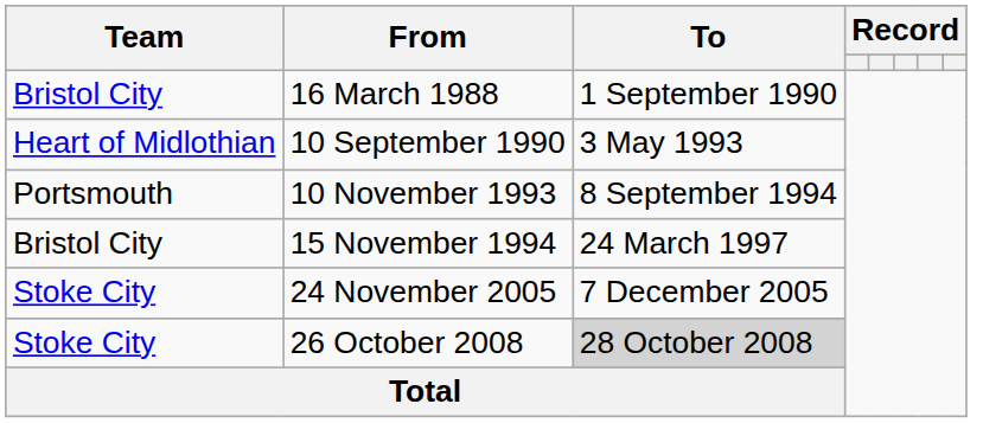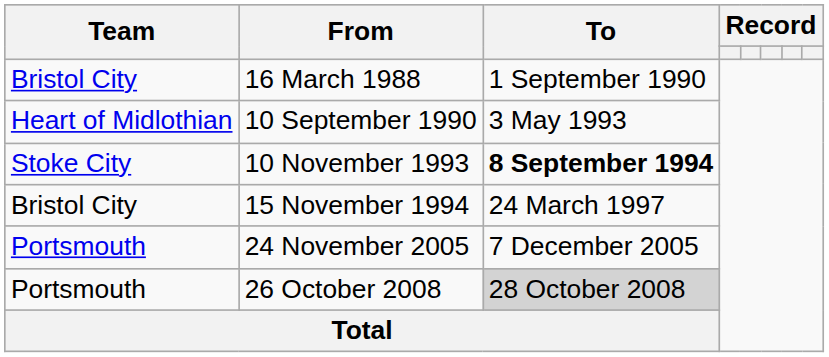10 November 1993 | Team: Portsmouth -> Stoke City
10 November 1993 | To: normal -> bold
24 November 2005 | Team: Stoke City -> Portsmouth
26 October 2008 | Team: Stoke City -> Portsmouth
